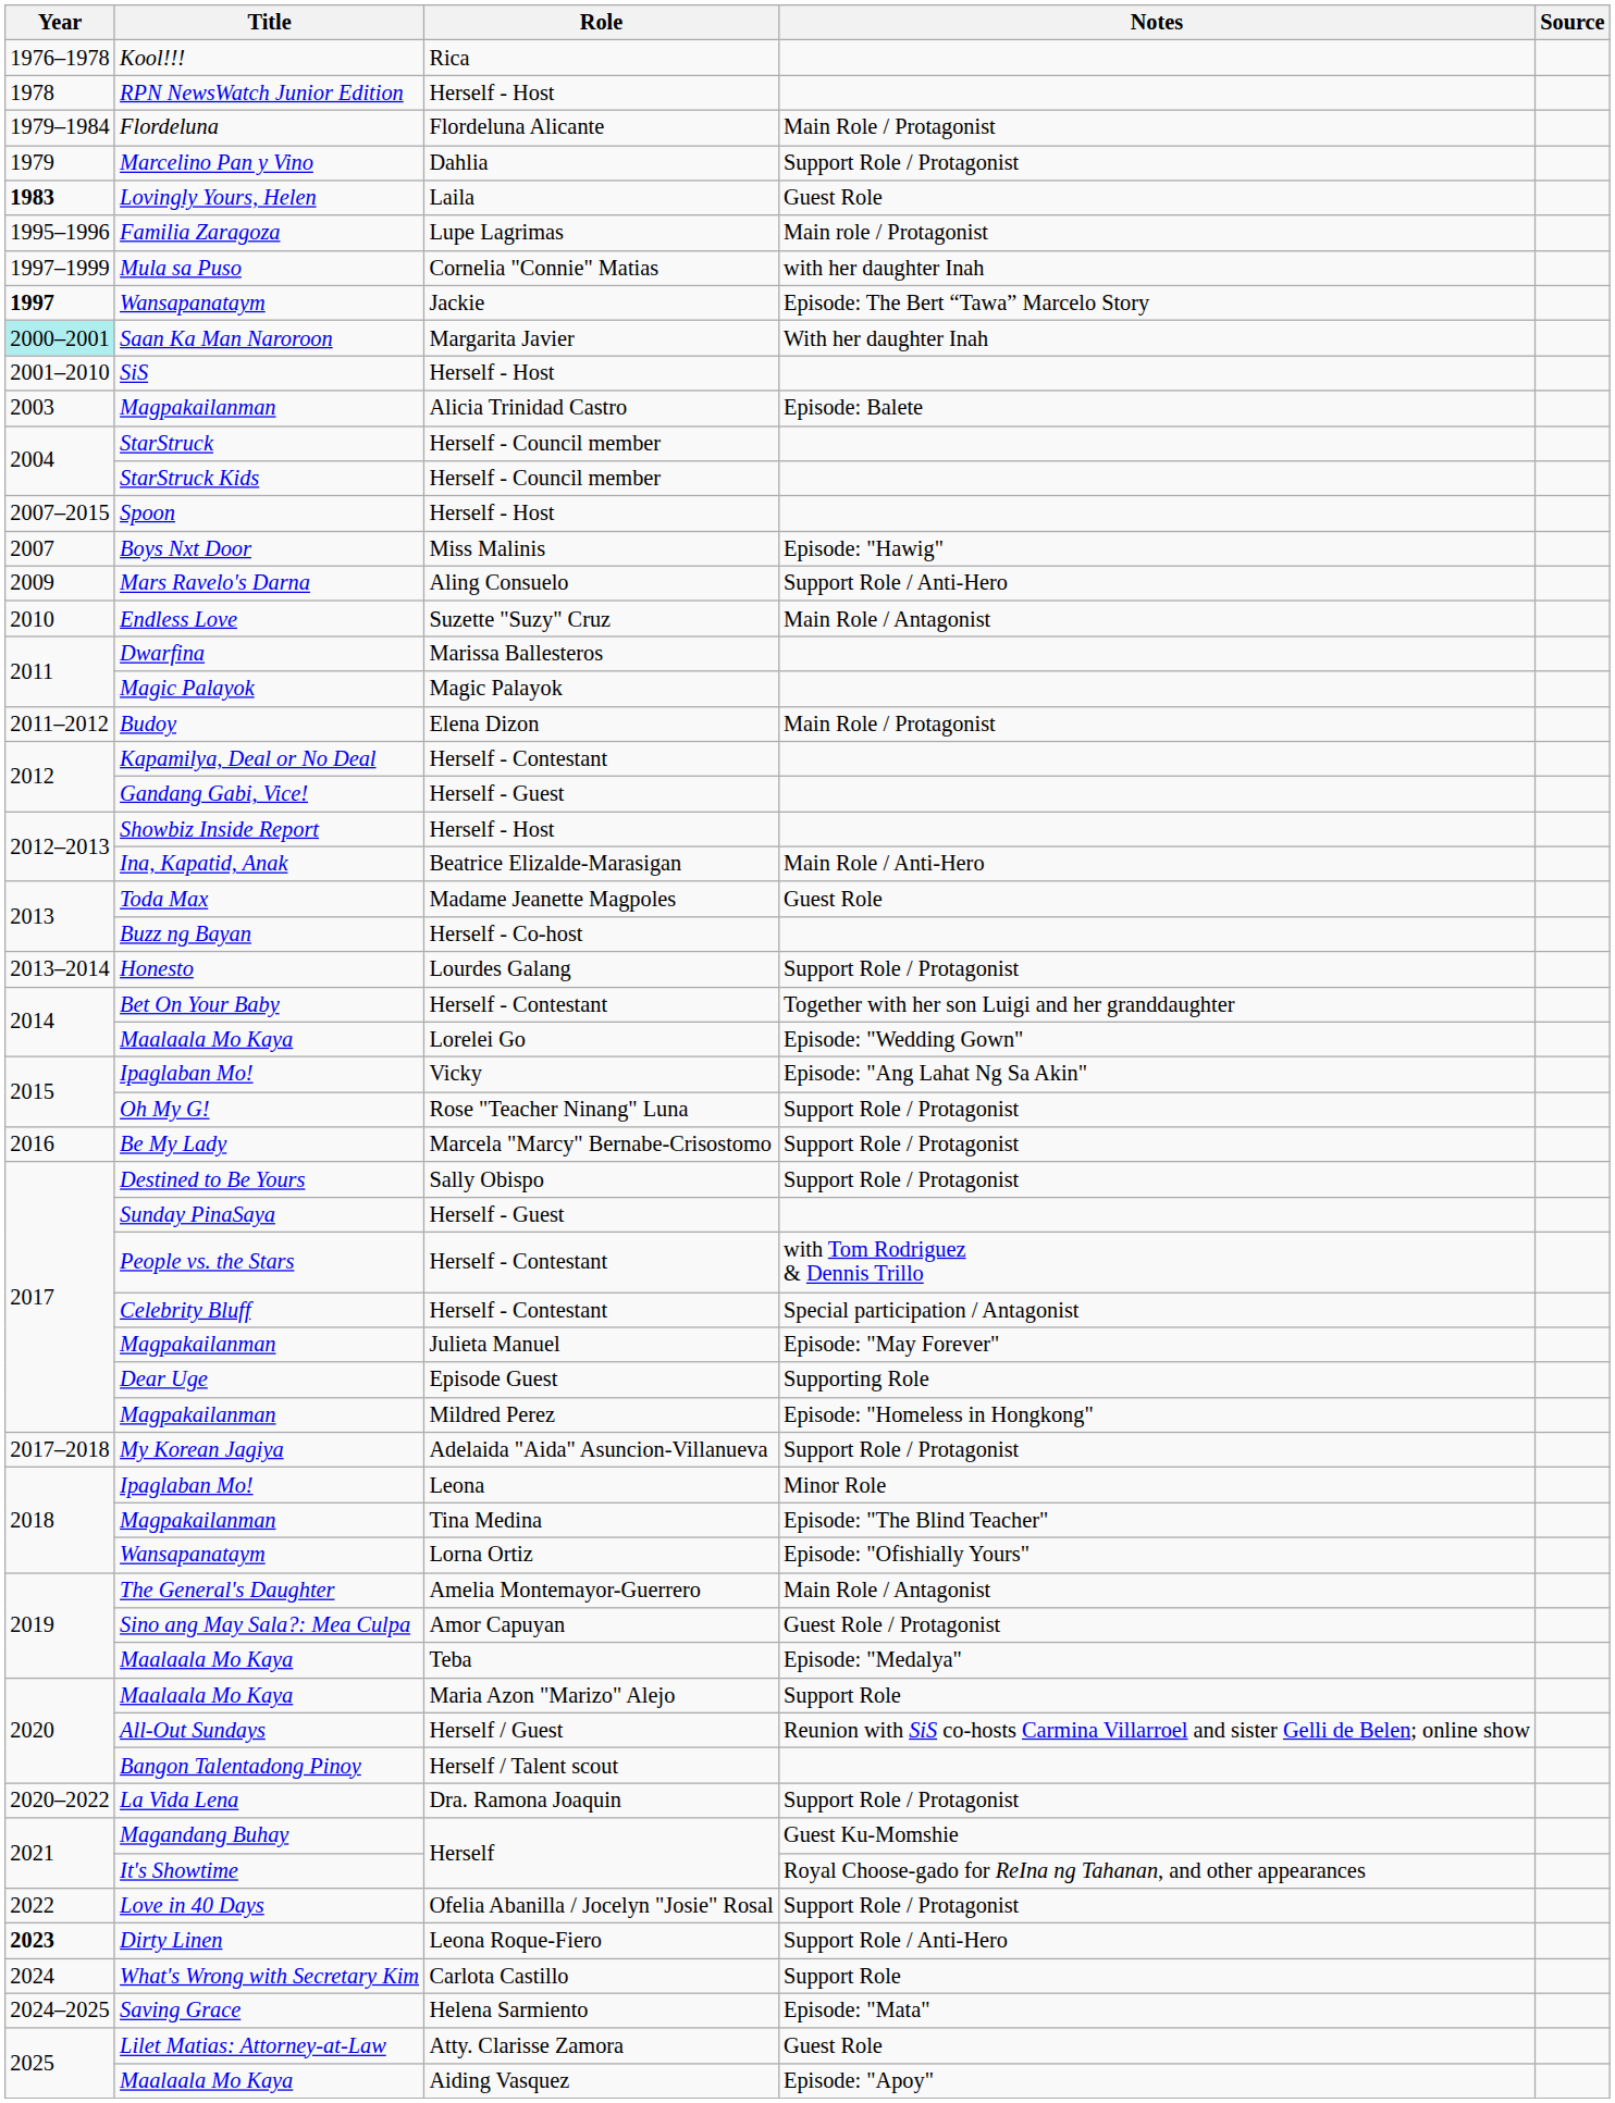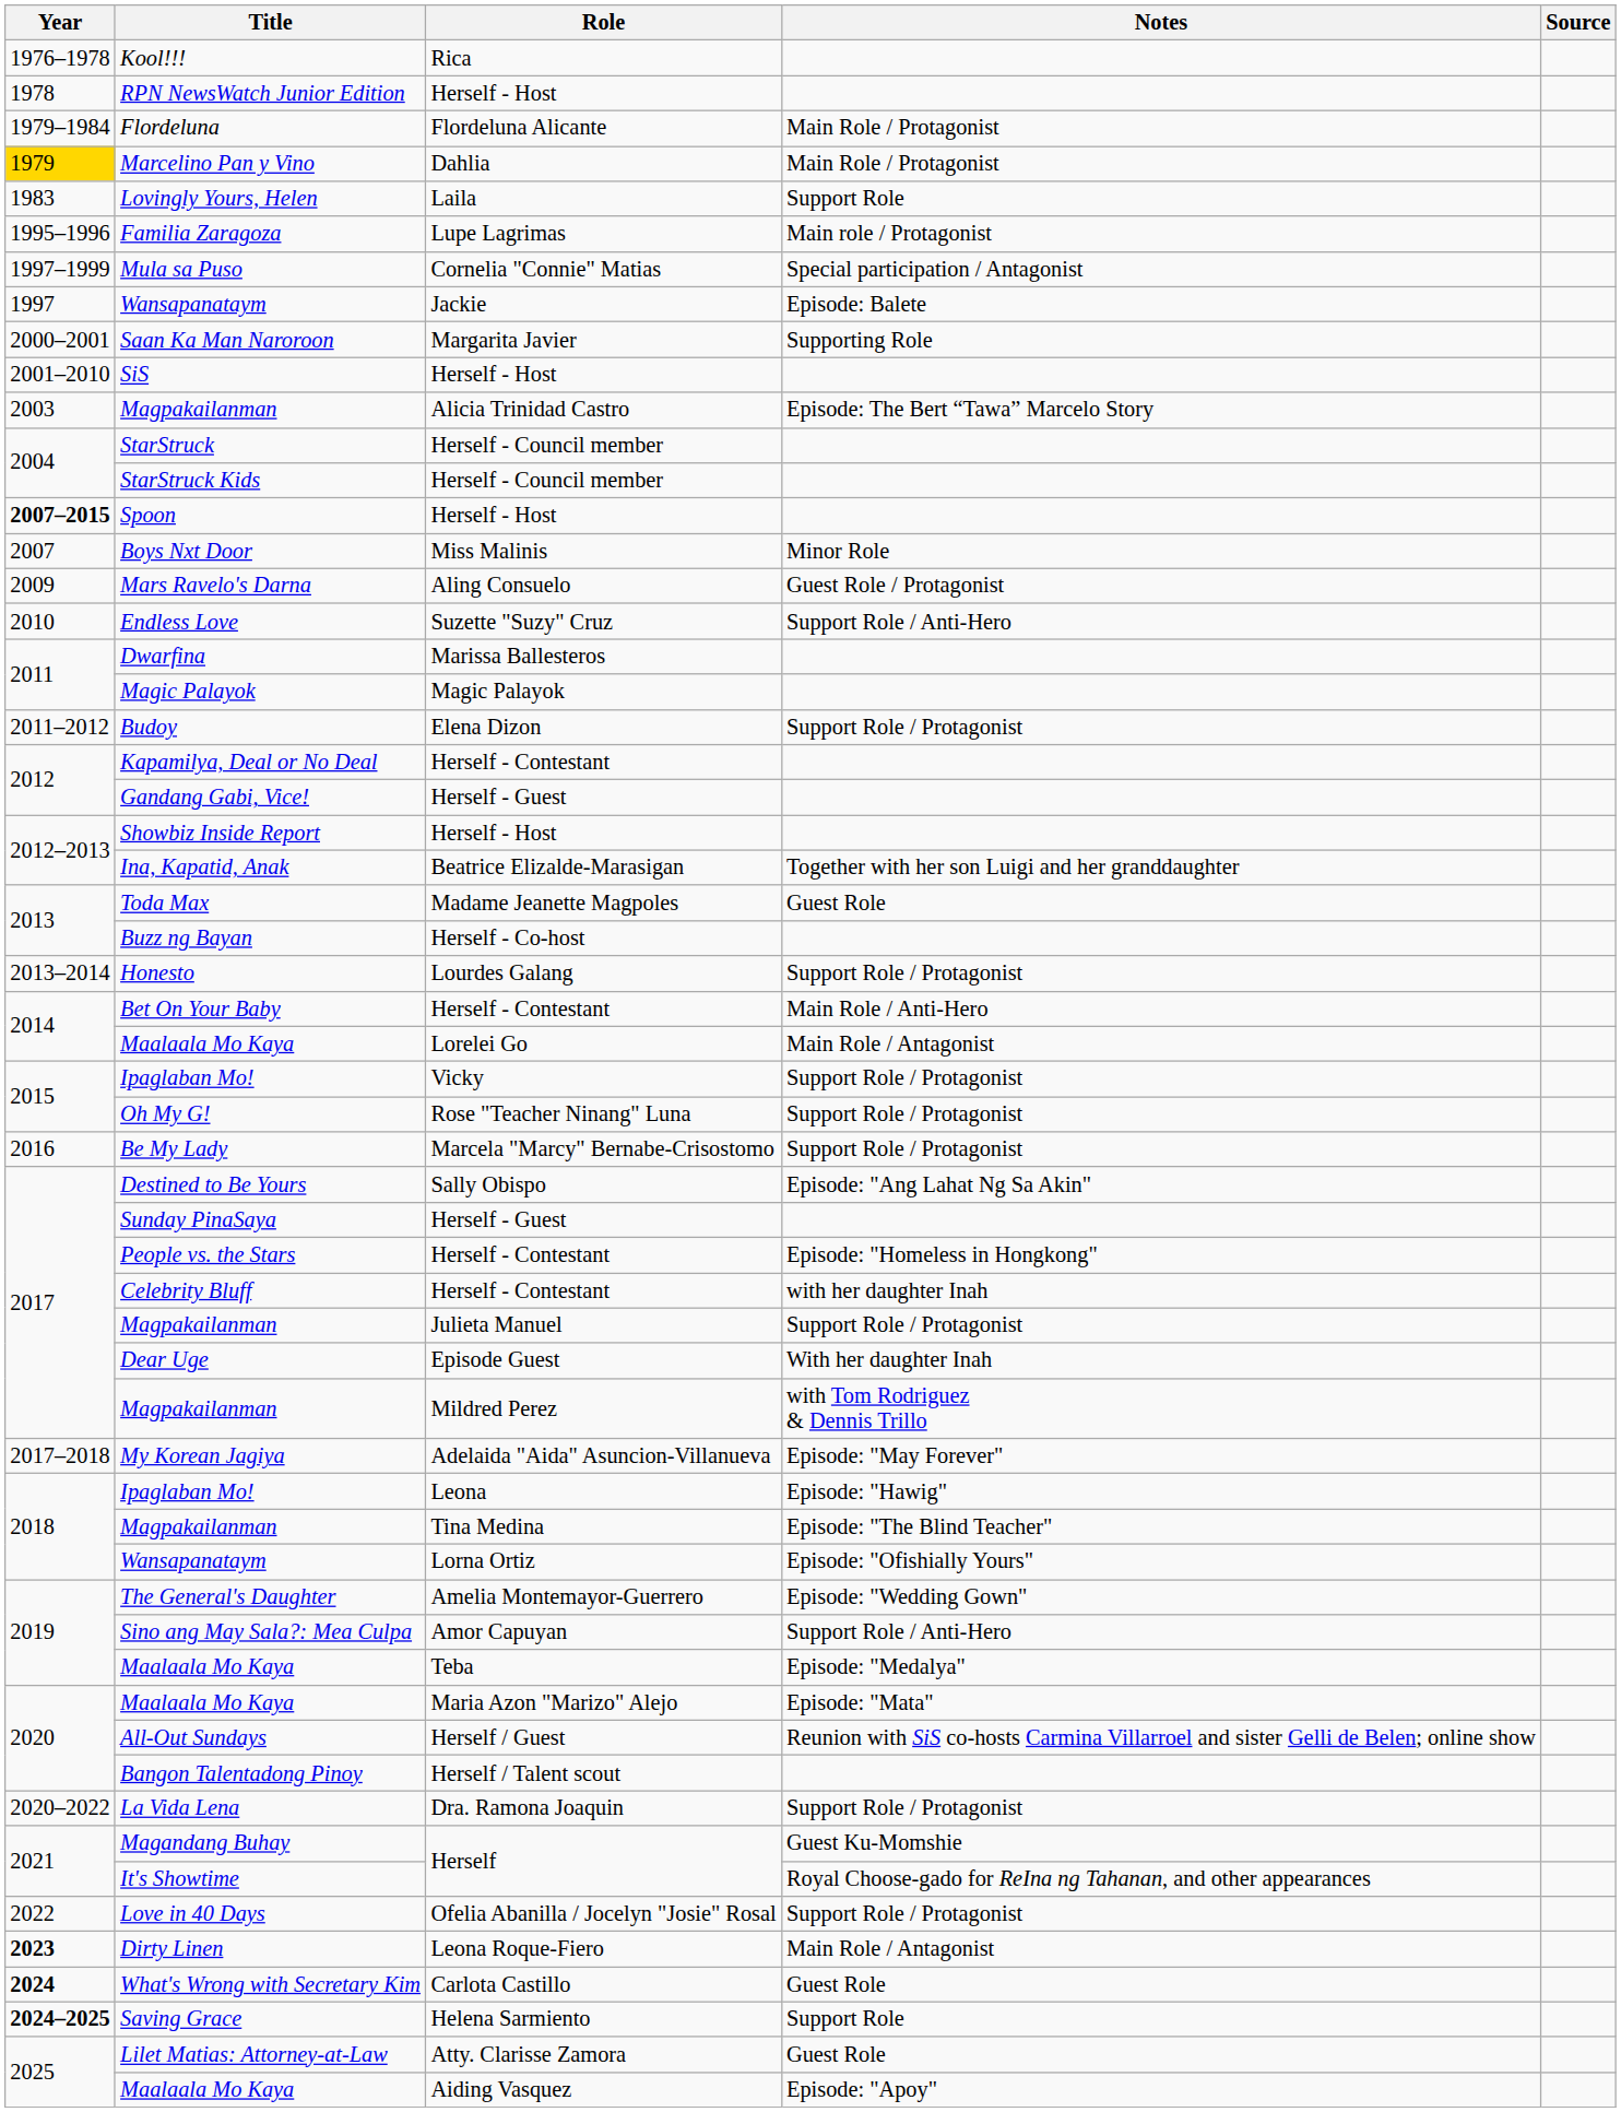Marcelino Pan y Vino | Year: no background -> gold background
Marcelino Pan y Vino | Notes: Support Role / Protagonist -> Main Role / Protagonist
Lovingly Yours, Helen | Year: bold -> normal
Lovingly Yours, Helen | Notes: Guest Role -> Support Role
Mula sa Puso | Notes: with her daughter Inah -> Special participation / Antagonist
Wansapanataym / Jackie | Year: bold -> normal
Wansapanataym / Jackie | Notes: Episode: The Bert “Tawa” Marcelo Story -> Episode: Balete
Saan Ka Man Naroroon | Year: paleturquoise background -> no background
Saan Ka Man Naroroon | Notes: With her daughter Inah -> Supporting Role
Magpakailanman / Alicia Trinidad Castro | Notes: Episode: Balete -> Episode: The Bert “Tawa” Marcelo Story
Spoon | Year: normal -> bold
Boys Nxt Door | Notes: Episode: "Hawig" -> Minor Role
Mars Ravelo's Darna | Notes: Support Role / Anti-Hero -> Guest Role / Protagonist
Endless Love | Notes: Main Role / Antagonist -> Support Role / Anti-Hero
Budoy | Notes: Main Role / Protagonist -> Support Role / Protagonist
Ina, Kapatid, Anak | Notes: Main Role / Anti-Hero -> Together with her son Luigi and her granddaughter
Bet On Your Baby | Notes: Together with her son Luigi and her granddaughter -> Main Role / Anti-Hero
Maalaala Mo Kaya / Lorelei Go | Notes: Episode: "Wedding Gown" -> Main Role / Antagonist
Ipaglaban Mo! / Vicky | Notes: Episode: "Ang Lahat Ng Sa Akin" -> Support Role / Protagonist
Destined to Be Yours | Notes: Support Role / Protagonist -> Episode: "Ang Lahat Ng Sa Akin"
People vs. the Stars | Notes: with Tom Rodriguez & Dennis Trillo -> Episode: "Homeless in Hongkong"
Celebrity Bluff | Notes: Special participation / Antagonist -> with her daughter Inah
Magpakailanman / Julieta Manuel | Notes: Episode: "May Forever" -> Support Role / Protagonist
Dear Uge | Notes: Supporting Role -> With her daughter Inah
Magpakailanman / Mildred Perez | Notes: Episode: "Homeless in Hongkong" -> with Tom Rodriguez & Dennis Trillo
My Korean Jagiya | Notes: Support Role / Protagonist -> Episode: "May Forever"
Ipaglaban Mo! / Leona | Notes: Minor Role -> Episode: "Hawig"
The General's Daughter | Notes: Main Role / Antagonist -> Episode: "Wedding Gown"
Sino ang May Sala?: Mea Culpa | Notes: Guest Role / Protagonist -> Support Role / Anti-Hero
Maalaala Mo Kaya / Maria Azon "Marizo" Alejo | Notes: Support Role -> Episode: "Mata"
Dirty Linen | Notes: Support Role / Anti-Hero -> Main Role / Antagonist
What's Wrong with Secretary Kim | Year: normal -> bold
What's Wrong with Secretary Kim | Notes: Support Role -> Guest Role
Saving Grace | Year: normal -> bold
Saving Grace | Notes: Episode: "Mata" -> Support Role
